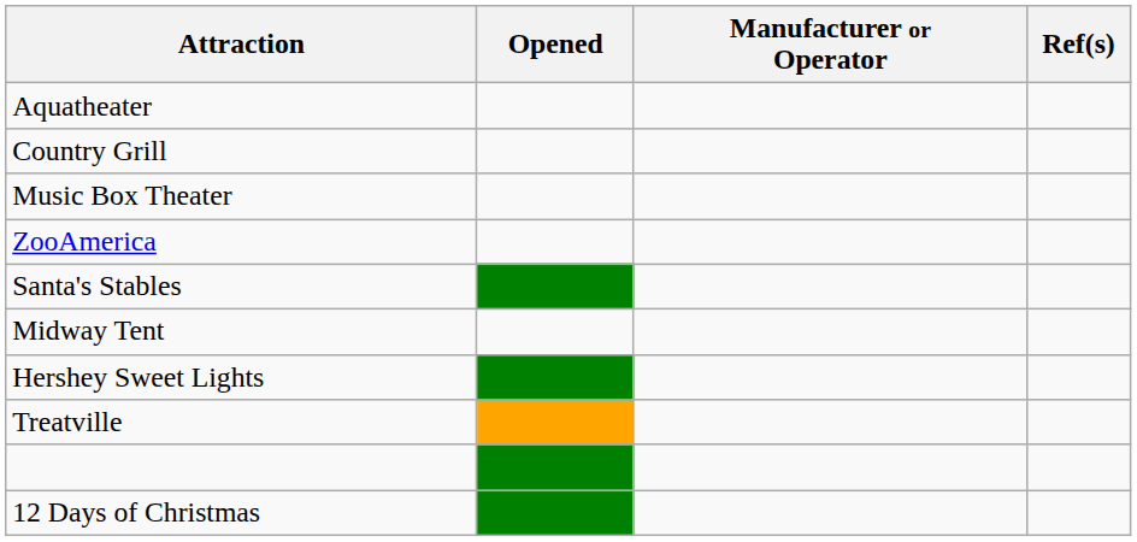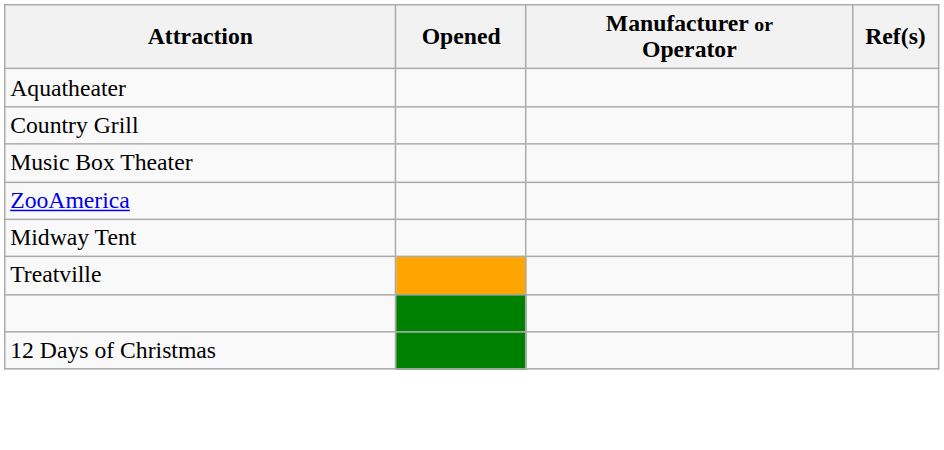- row: Santa's Stables
- row: Hershey Sweet Lights
